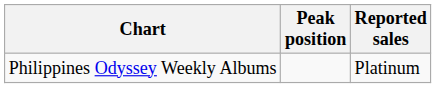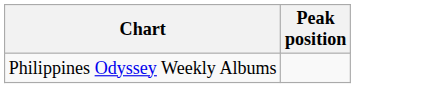- column: Reported sales | Platinum
